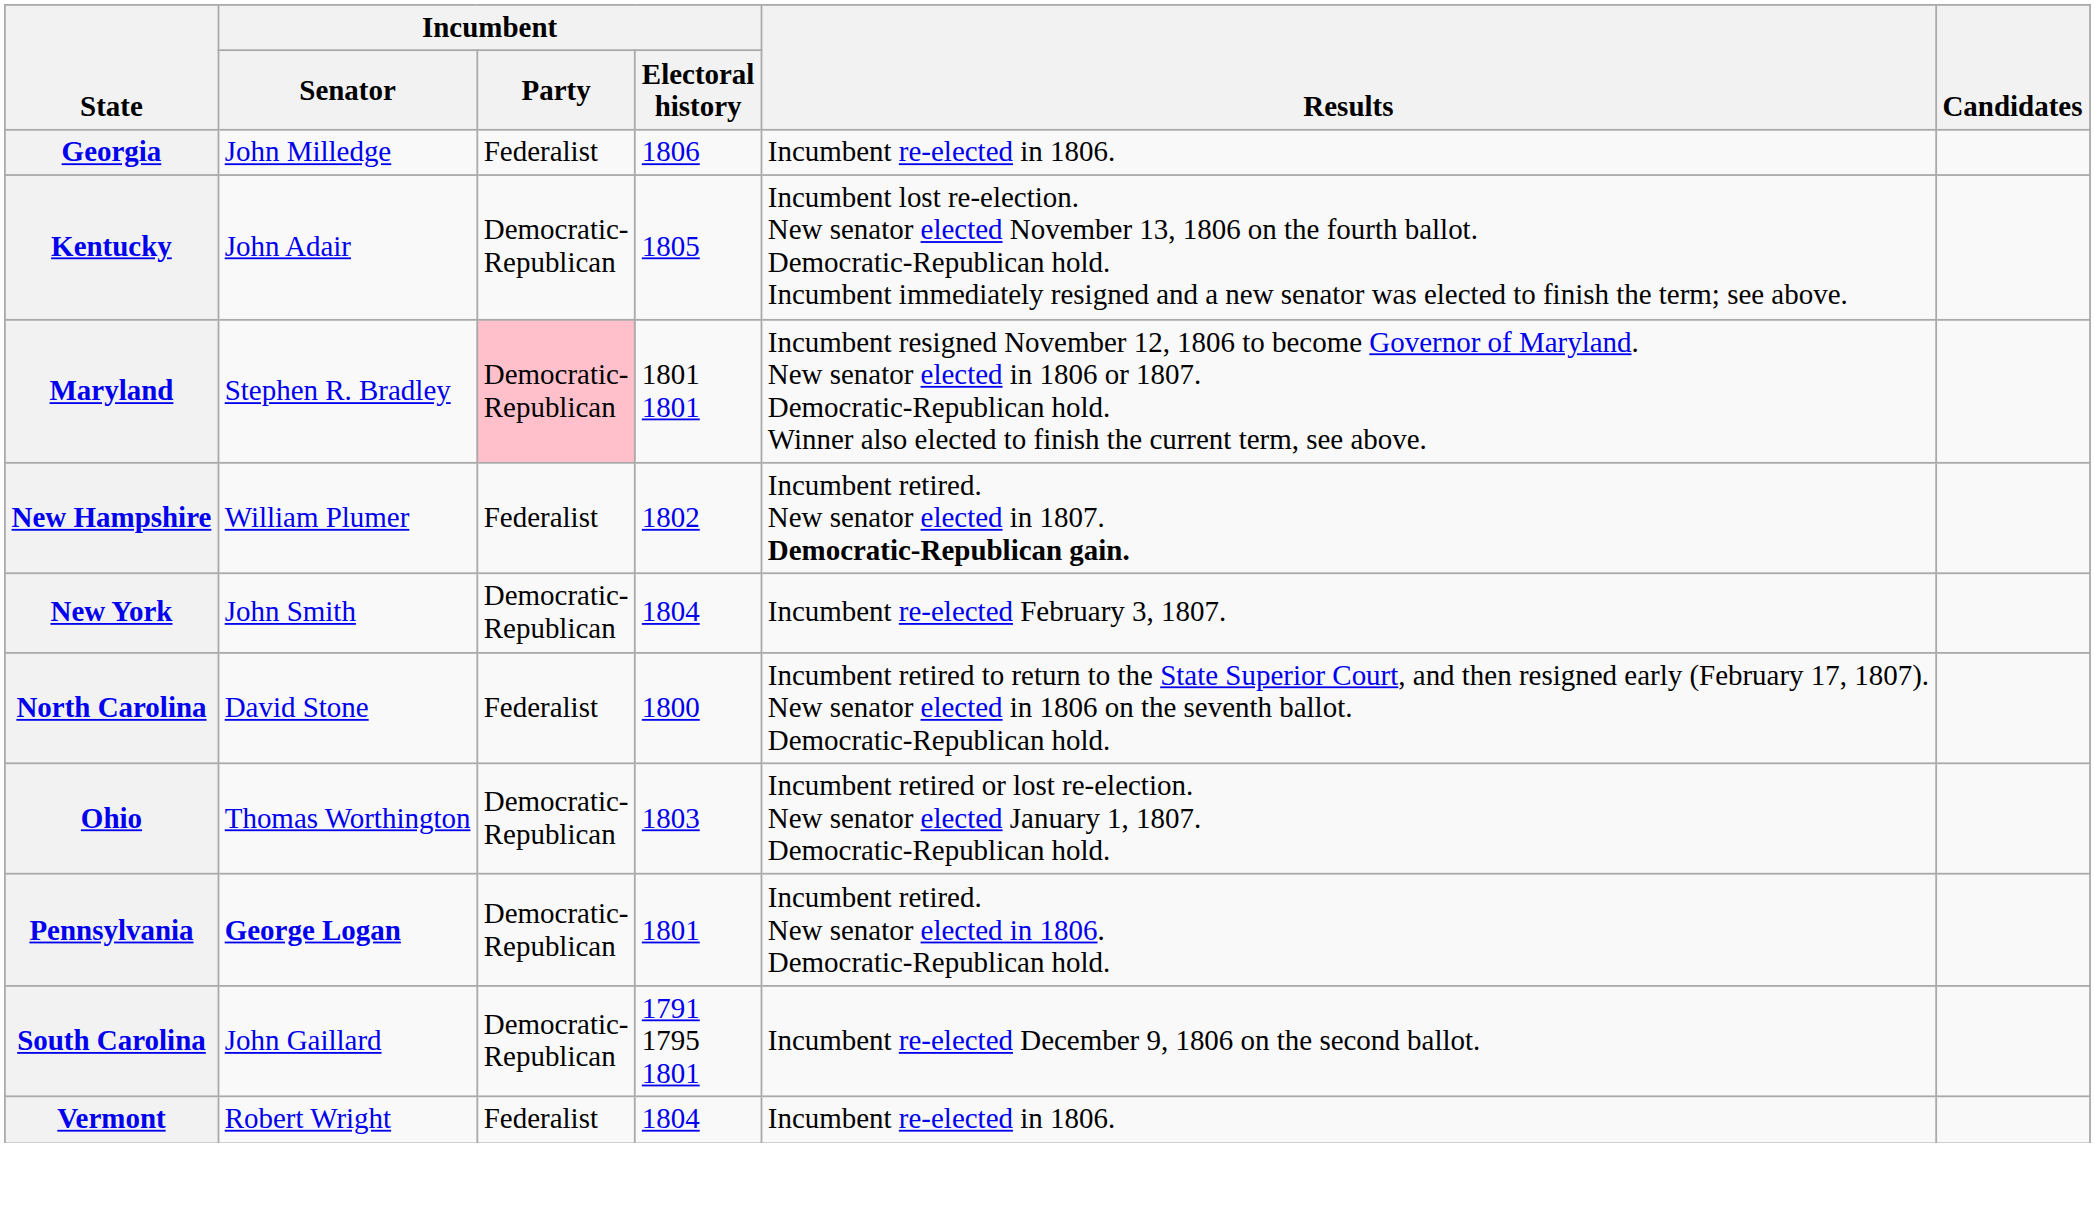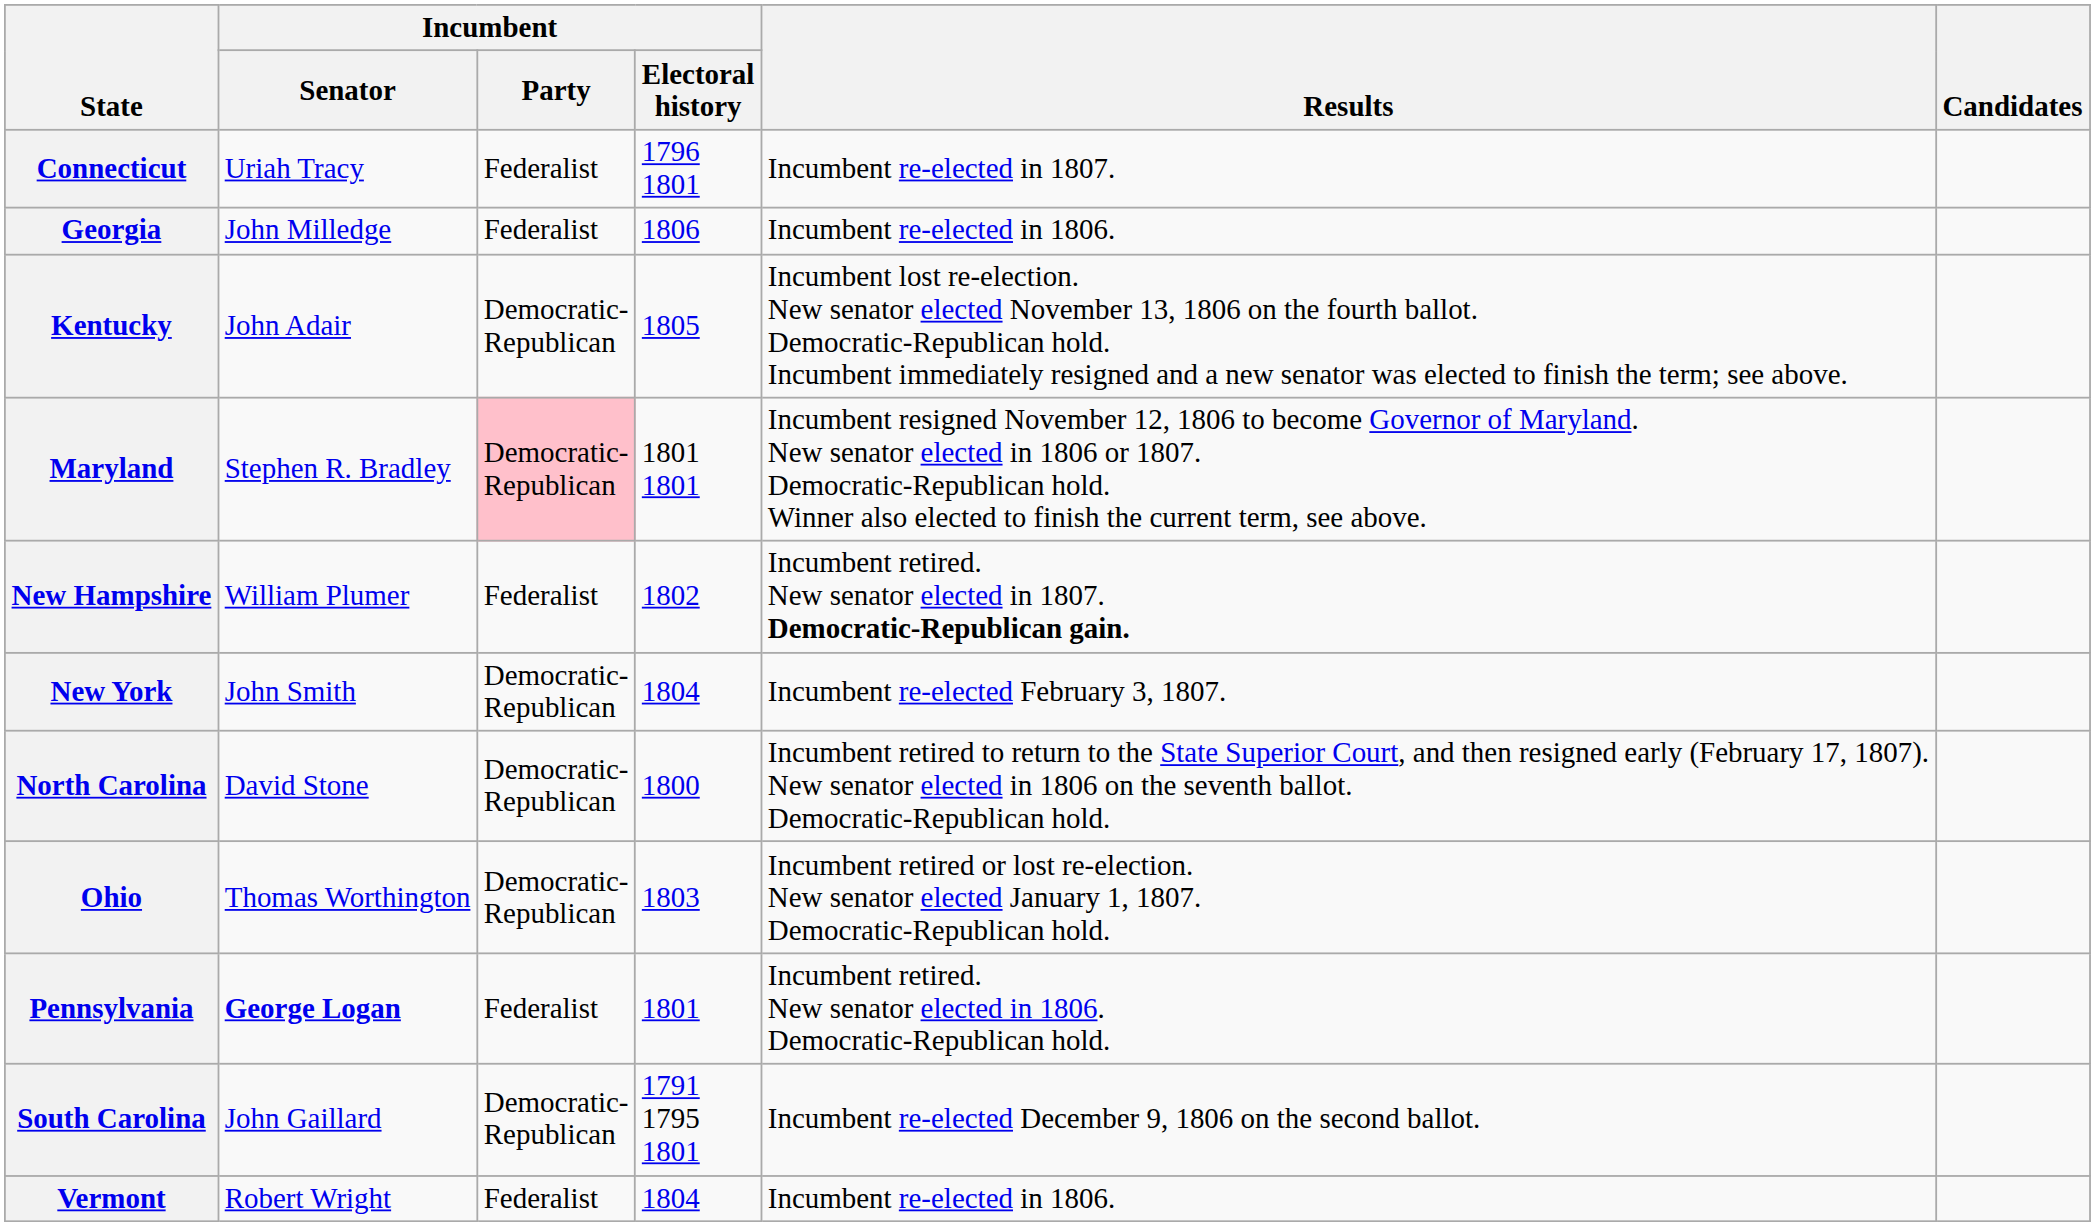+ row: Connecticut | Uriah Tracy | Federalist | 1796 1801 | Incumbent re-elected in 1807.
North Carolina | Incumbent / Party: Federalist -> Democratic- Republican
Pennsylvania | Incumbent / Party: Democratic- Republican -> Federalist
